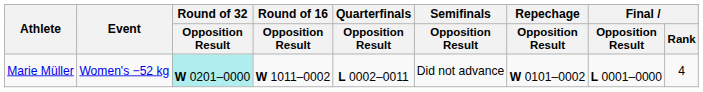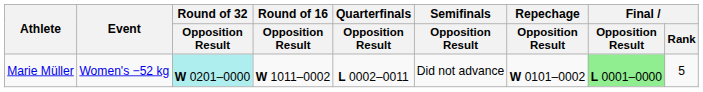Marie Müller | Final / Opposition Result: no background -> lightgreen background
Marie Müller | Final / Rank: 4 -> 5
